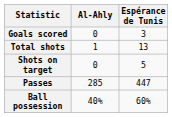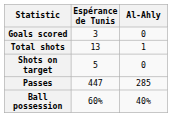columns swapped: Espérance de Tunis <-> Al-Ahly
